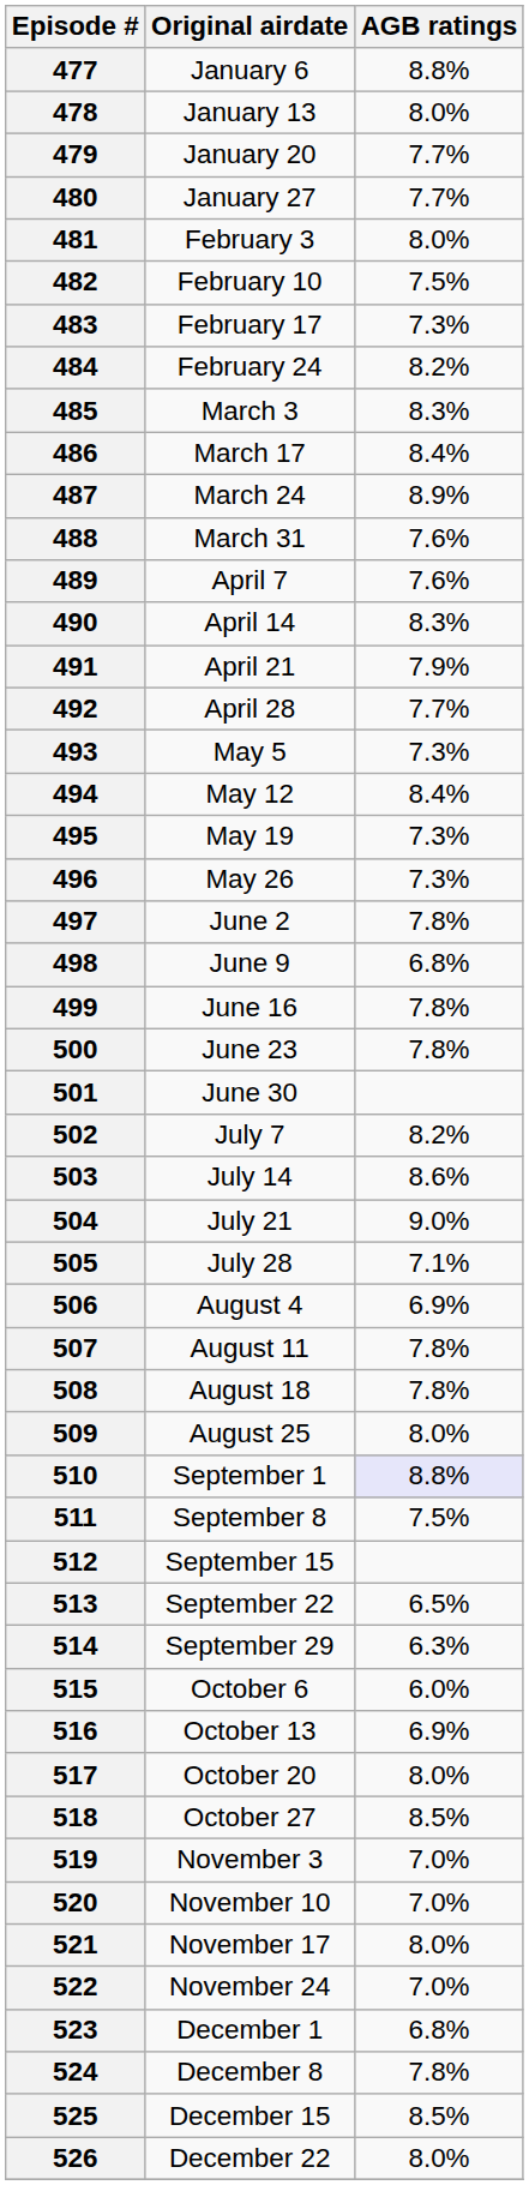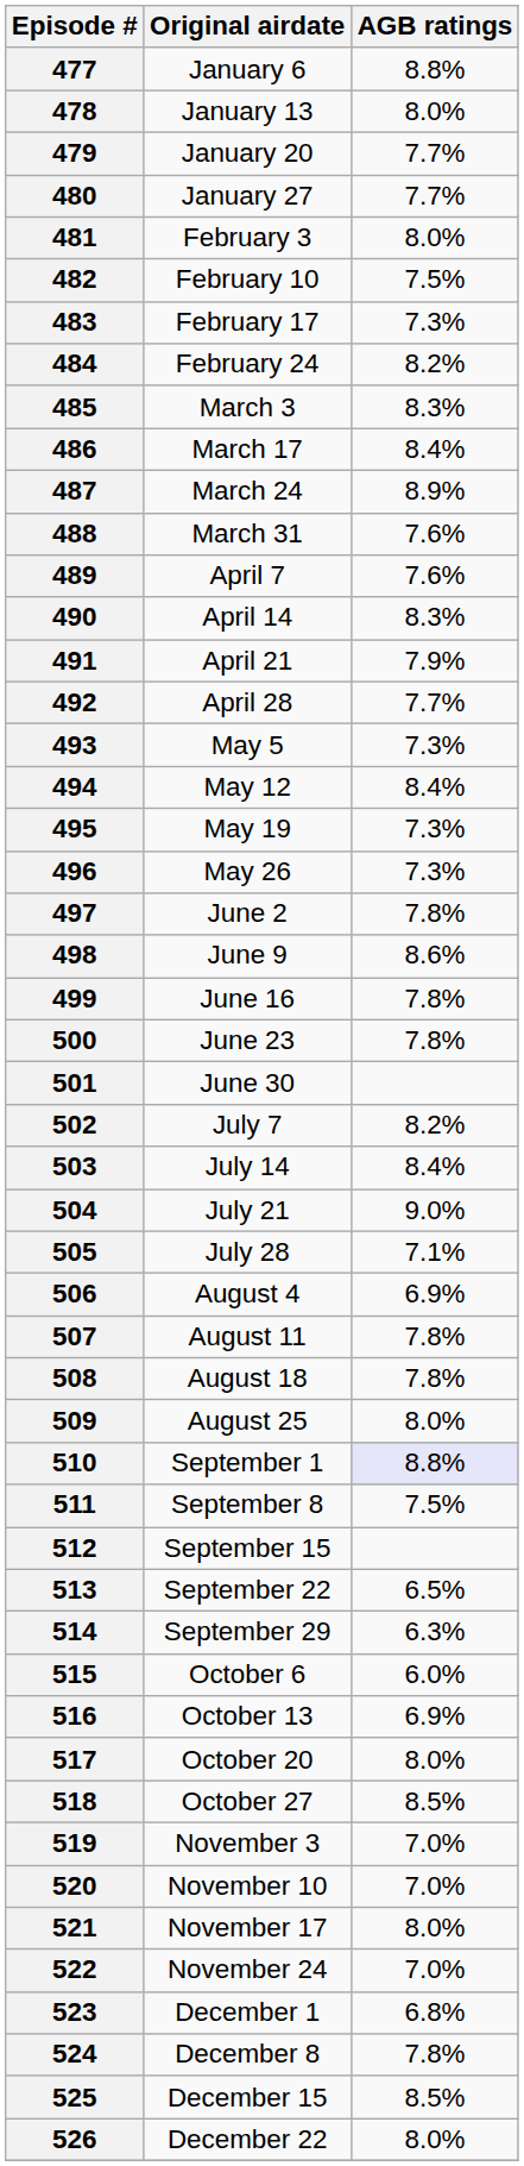498 | AGB ratings: 6.8% -> 8.6%
503 | AGB ratings: 8.6% -> 8.4%
